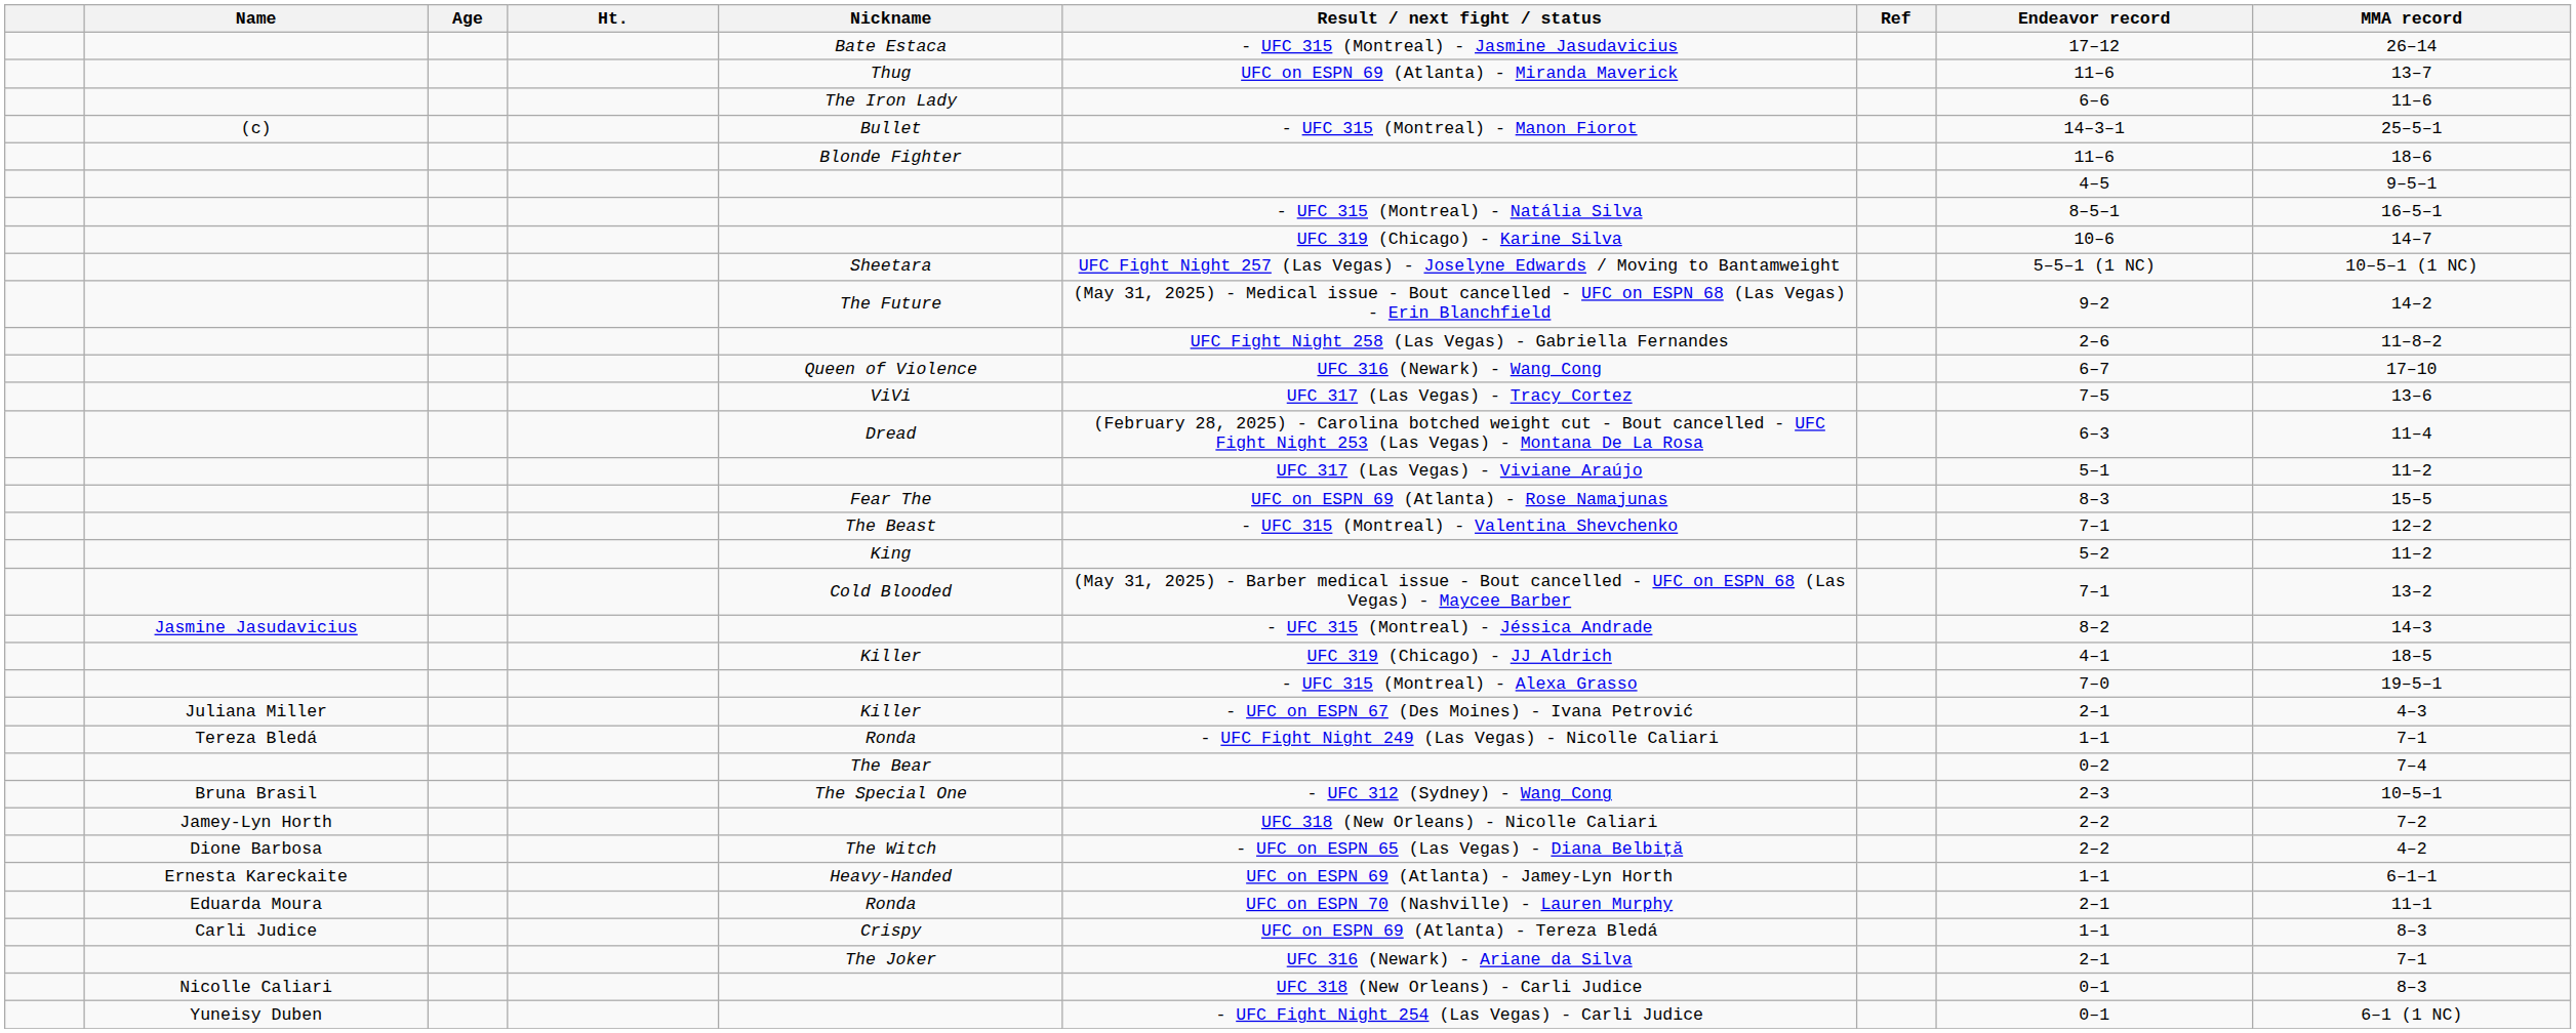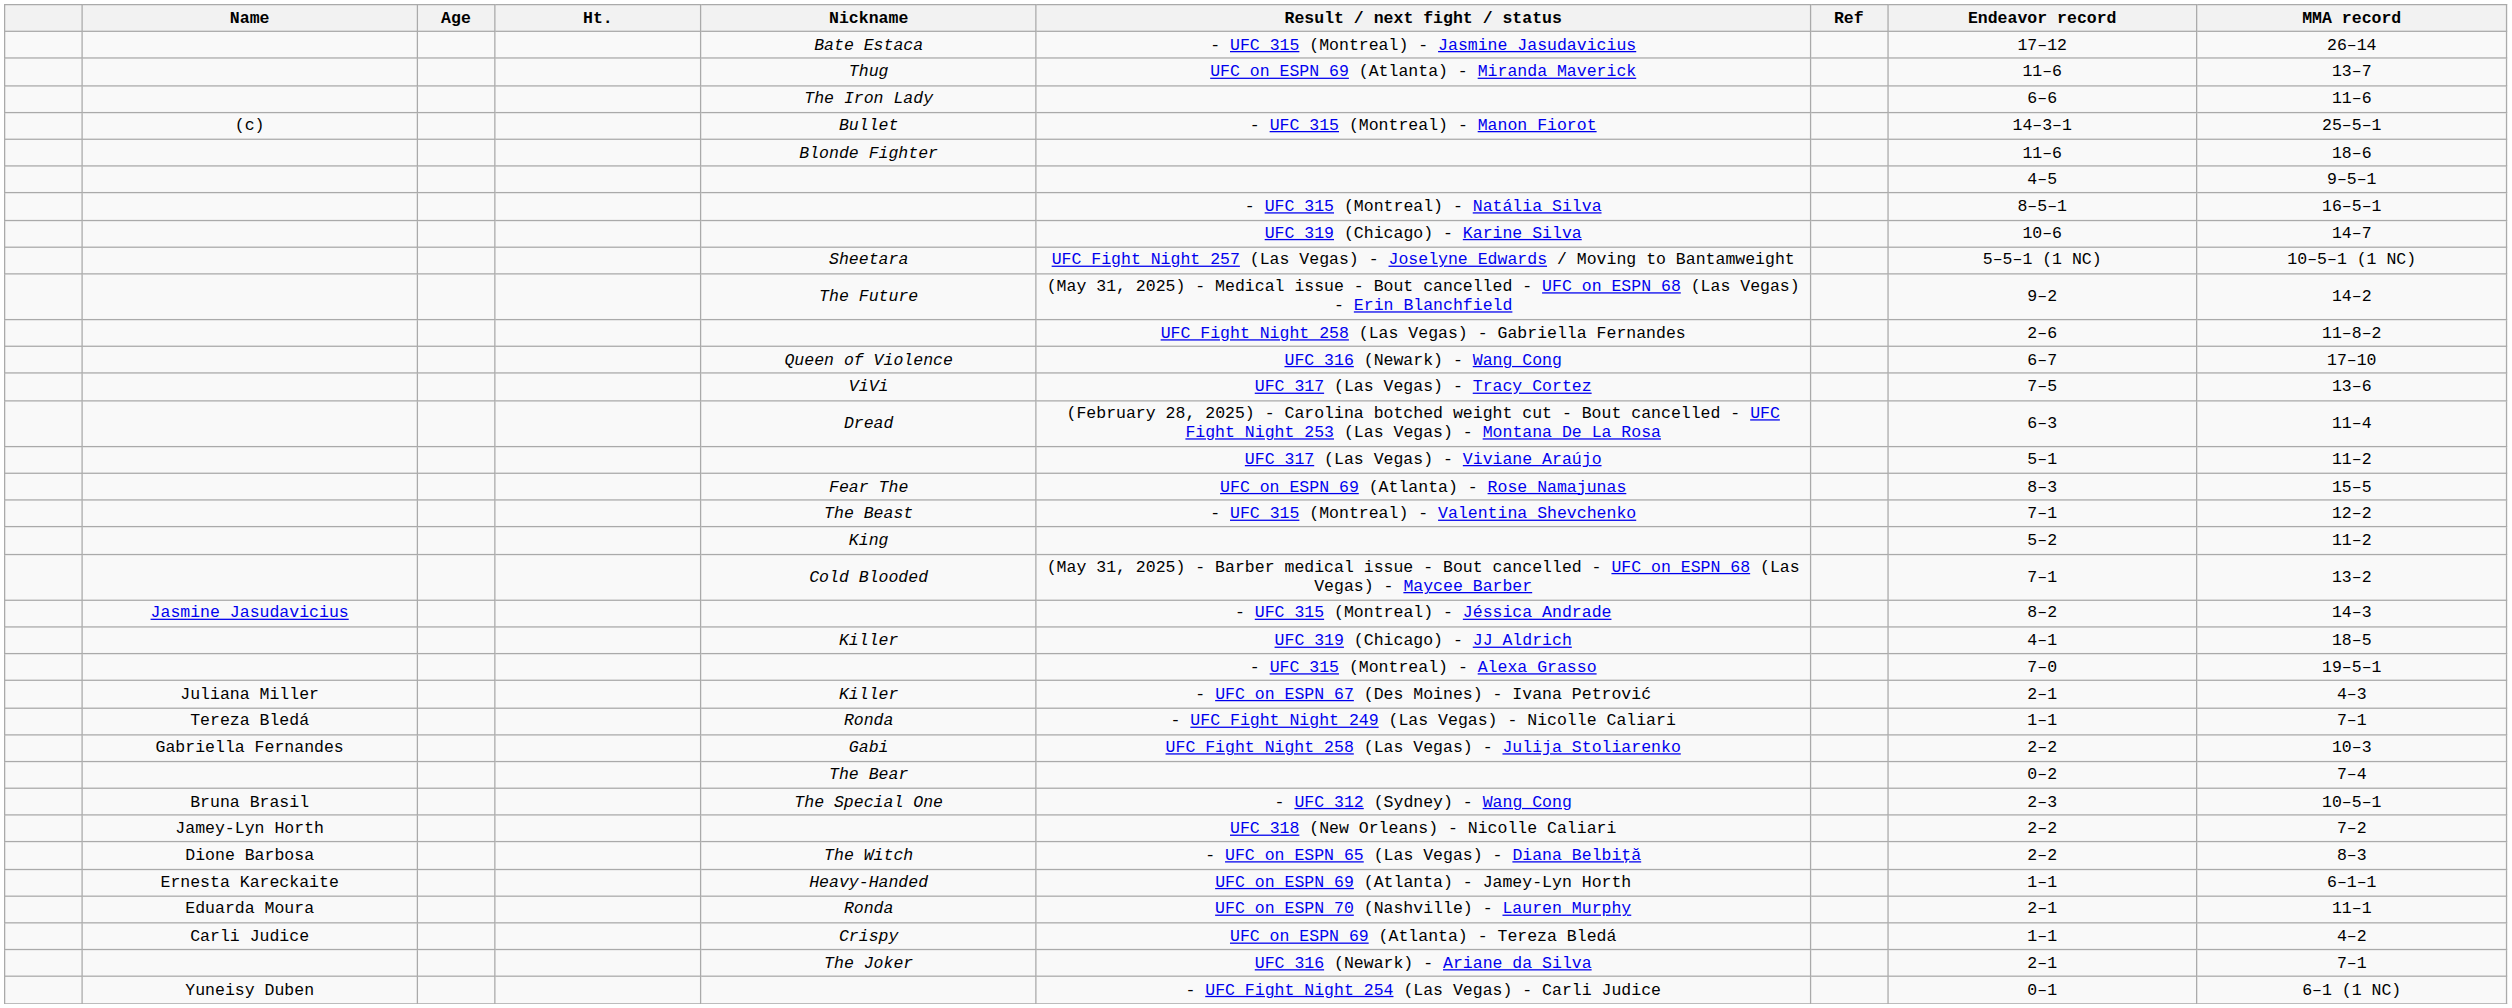+ row: Gabriella Fernandes | Gabi | UFC Fight Night 258 (Las Vegas) - Julija Stoliarenko | 2–2 | 10–3
Dione Barbosa | MMA record: 4–2 -> 8–3
Carli Judice | MMA record: 8–3 -> 4–2
- row: Nicolle Caliari | UFC 318 (New Orleans) - Carli Judice | 0–1 | 8–3
